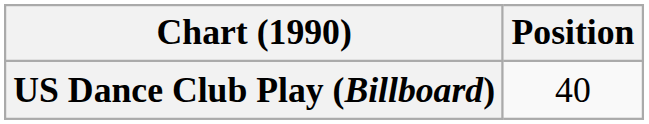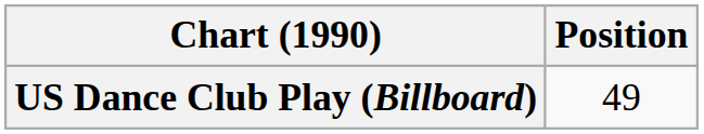US Dance Club Play (Billboard) | Position: 40 -> 49
